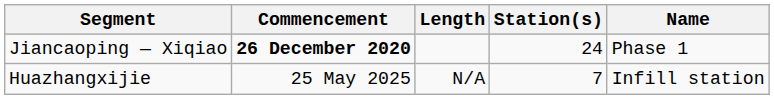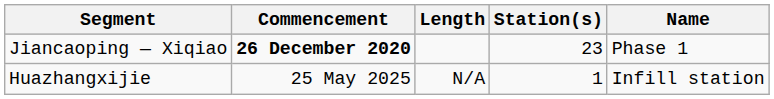Jiancaoping — Xiqiao | Station(s): 24 -> 23
Huazhangxijie | Station(s): 7 -> 1
